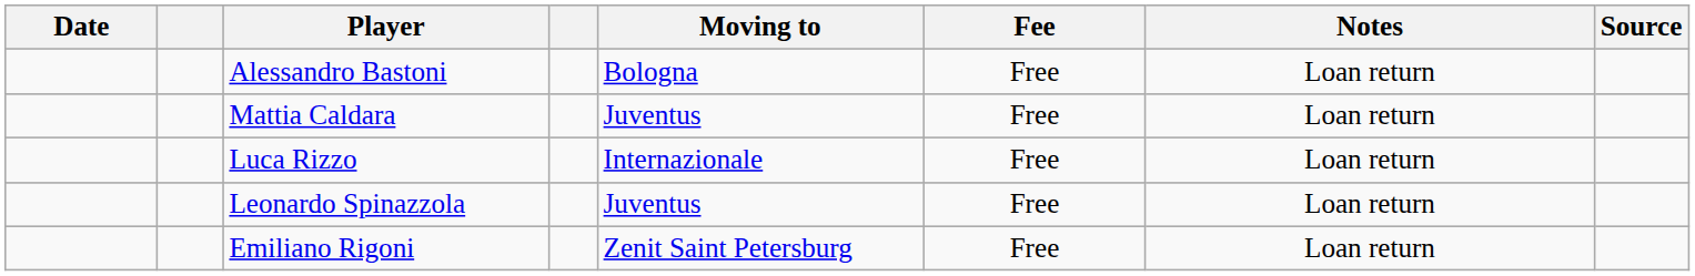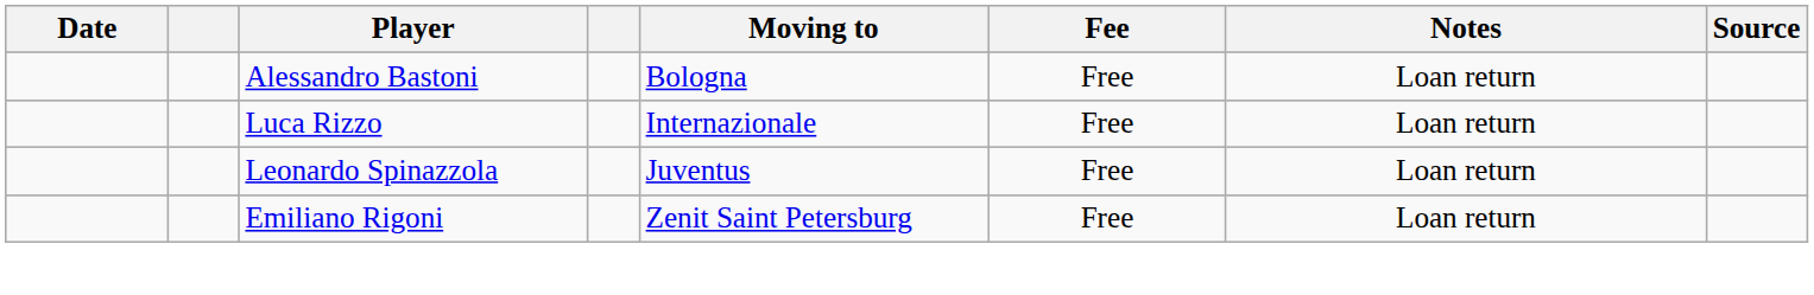- row: Mattia Caldara | Juventus | Free | Loan return
